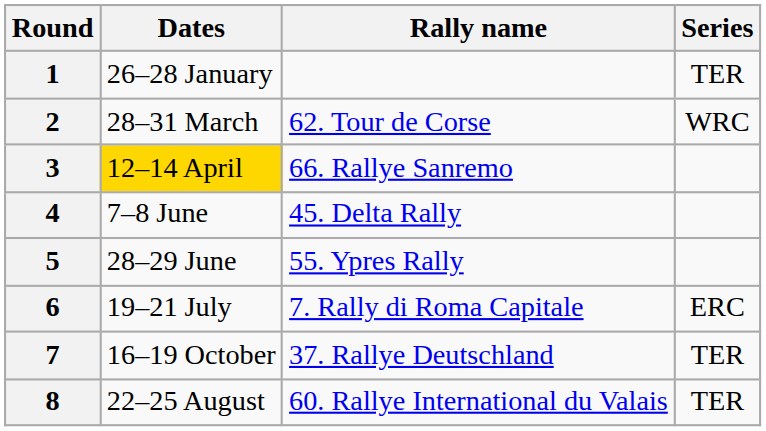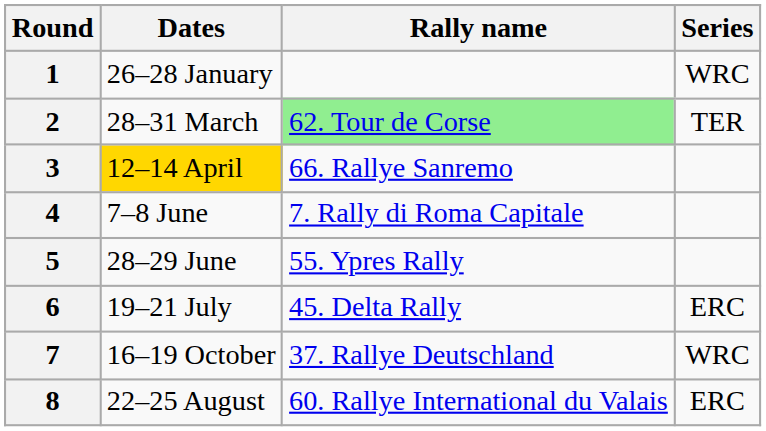1 | Series: TER -> WRC
2 | Rally name: no background -> lightgreen background
2 | Series: WRC -> TER
4 | Rally name: 45. Delta Rally -> 7. Rally di Roma Capitale
6 | Rally name: 7. Rally di Roma Capitale -> 45. Delta Rally
7 | Series: TER -> WRC
8 | Series: TER -> ERC
